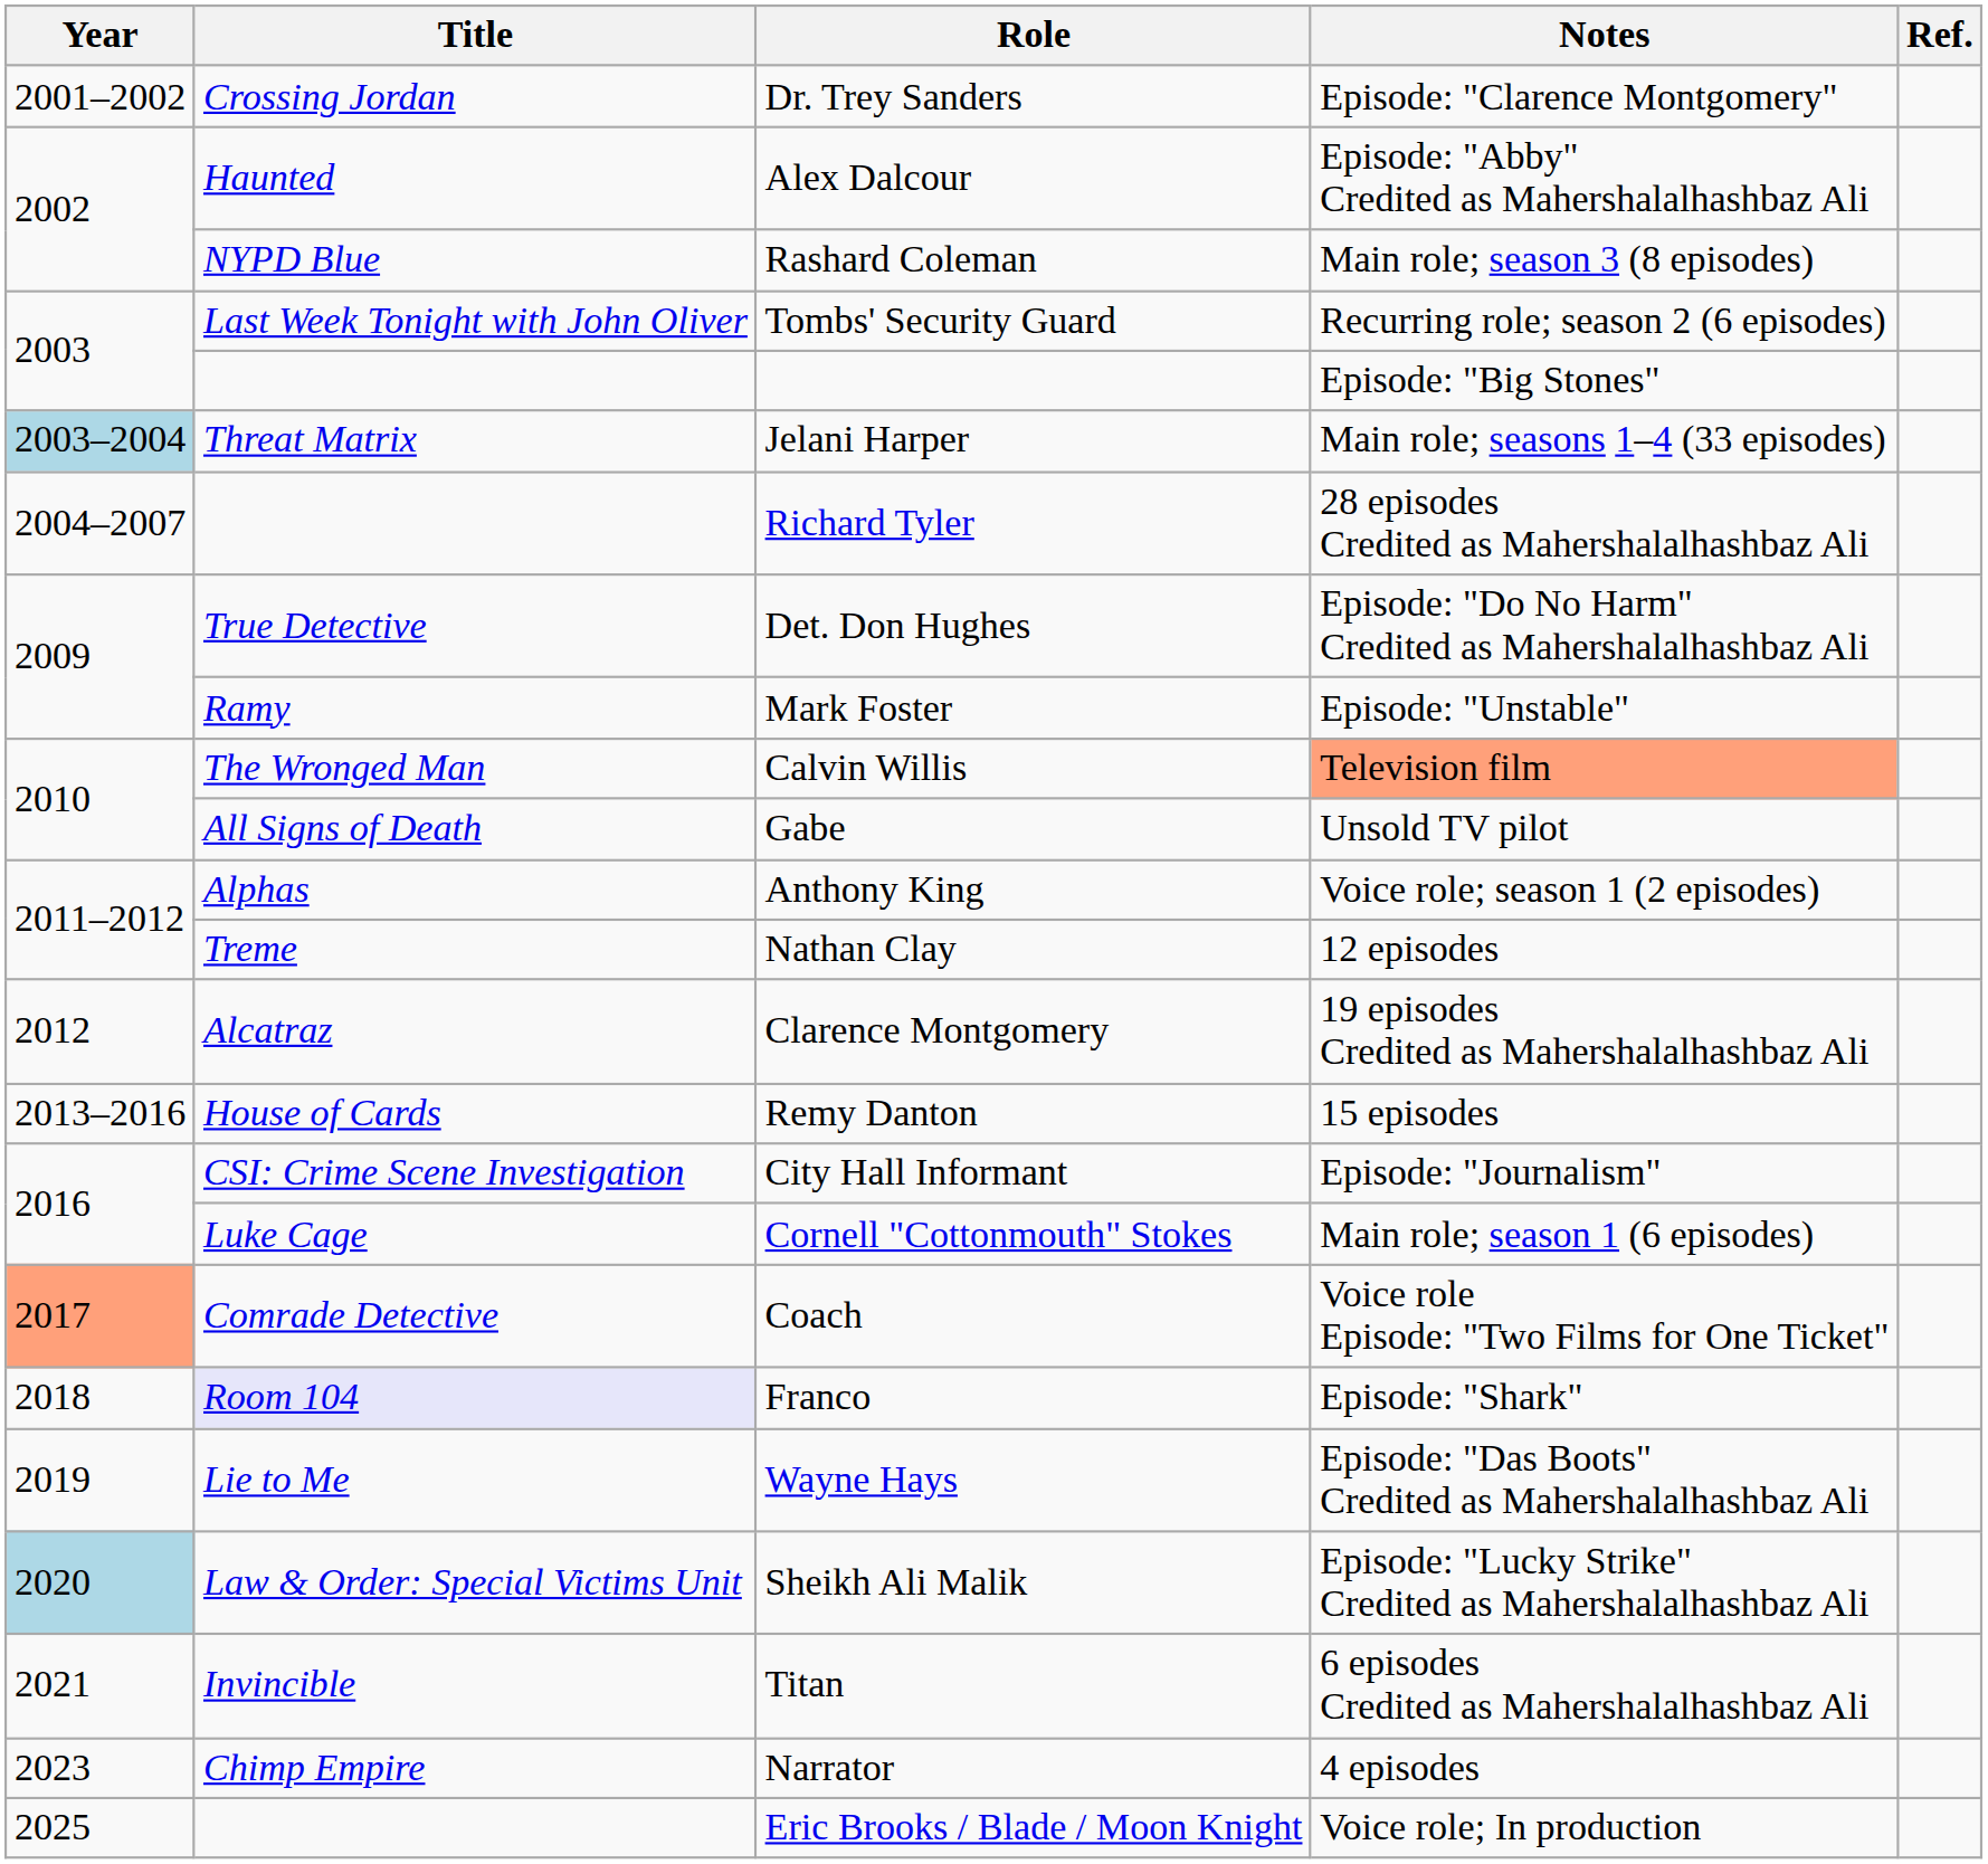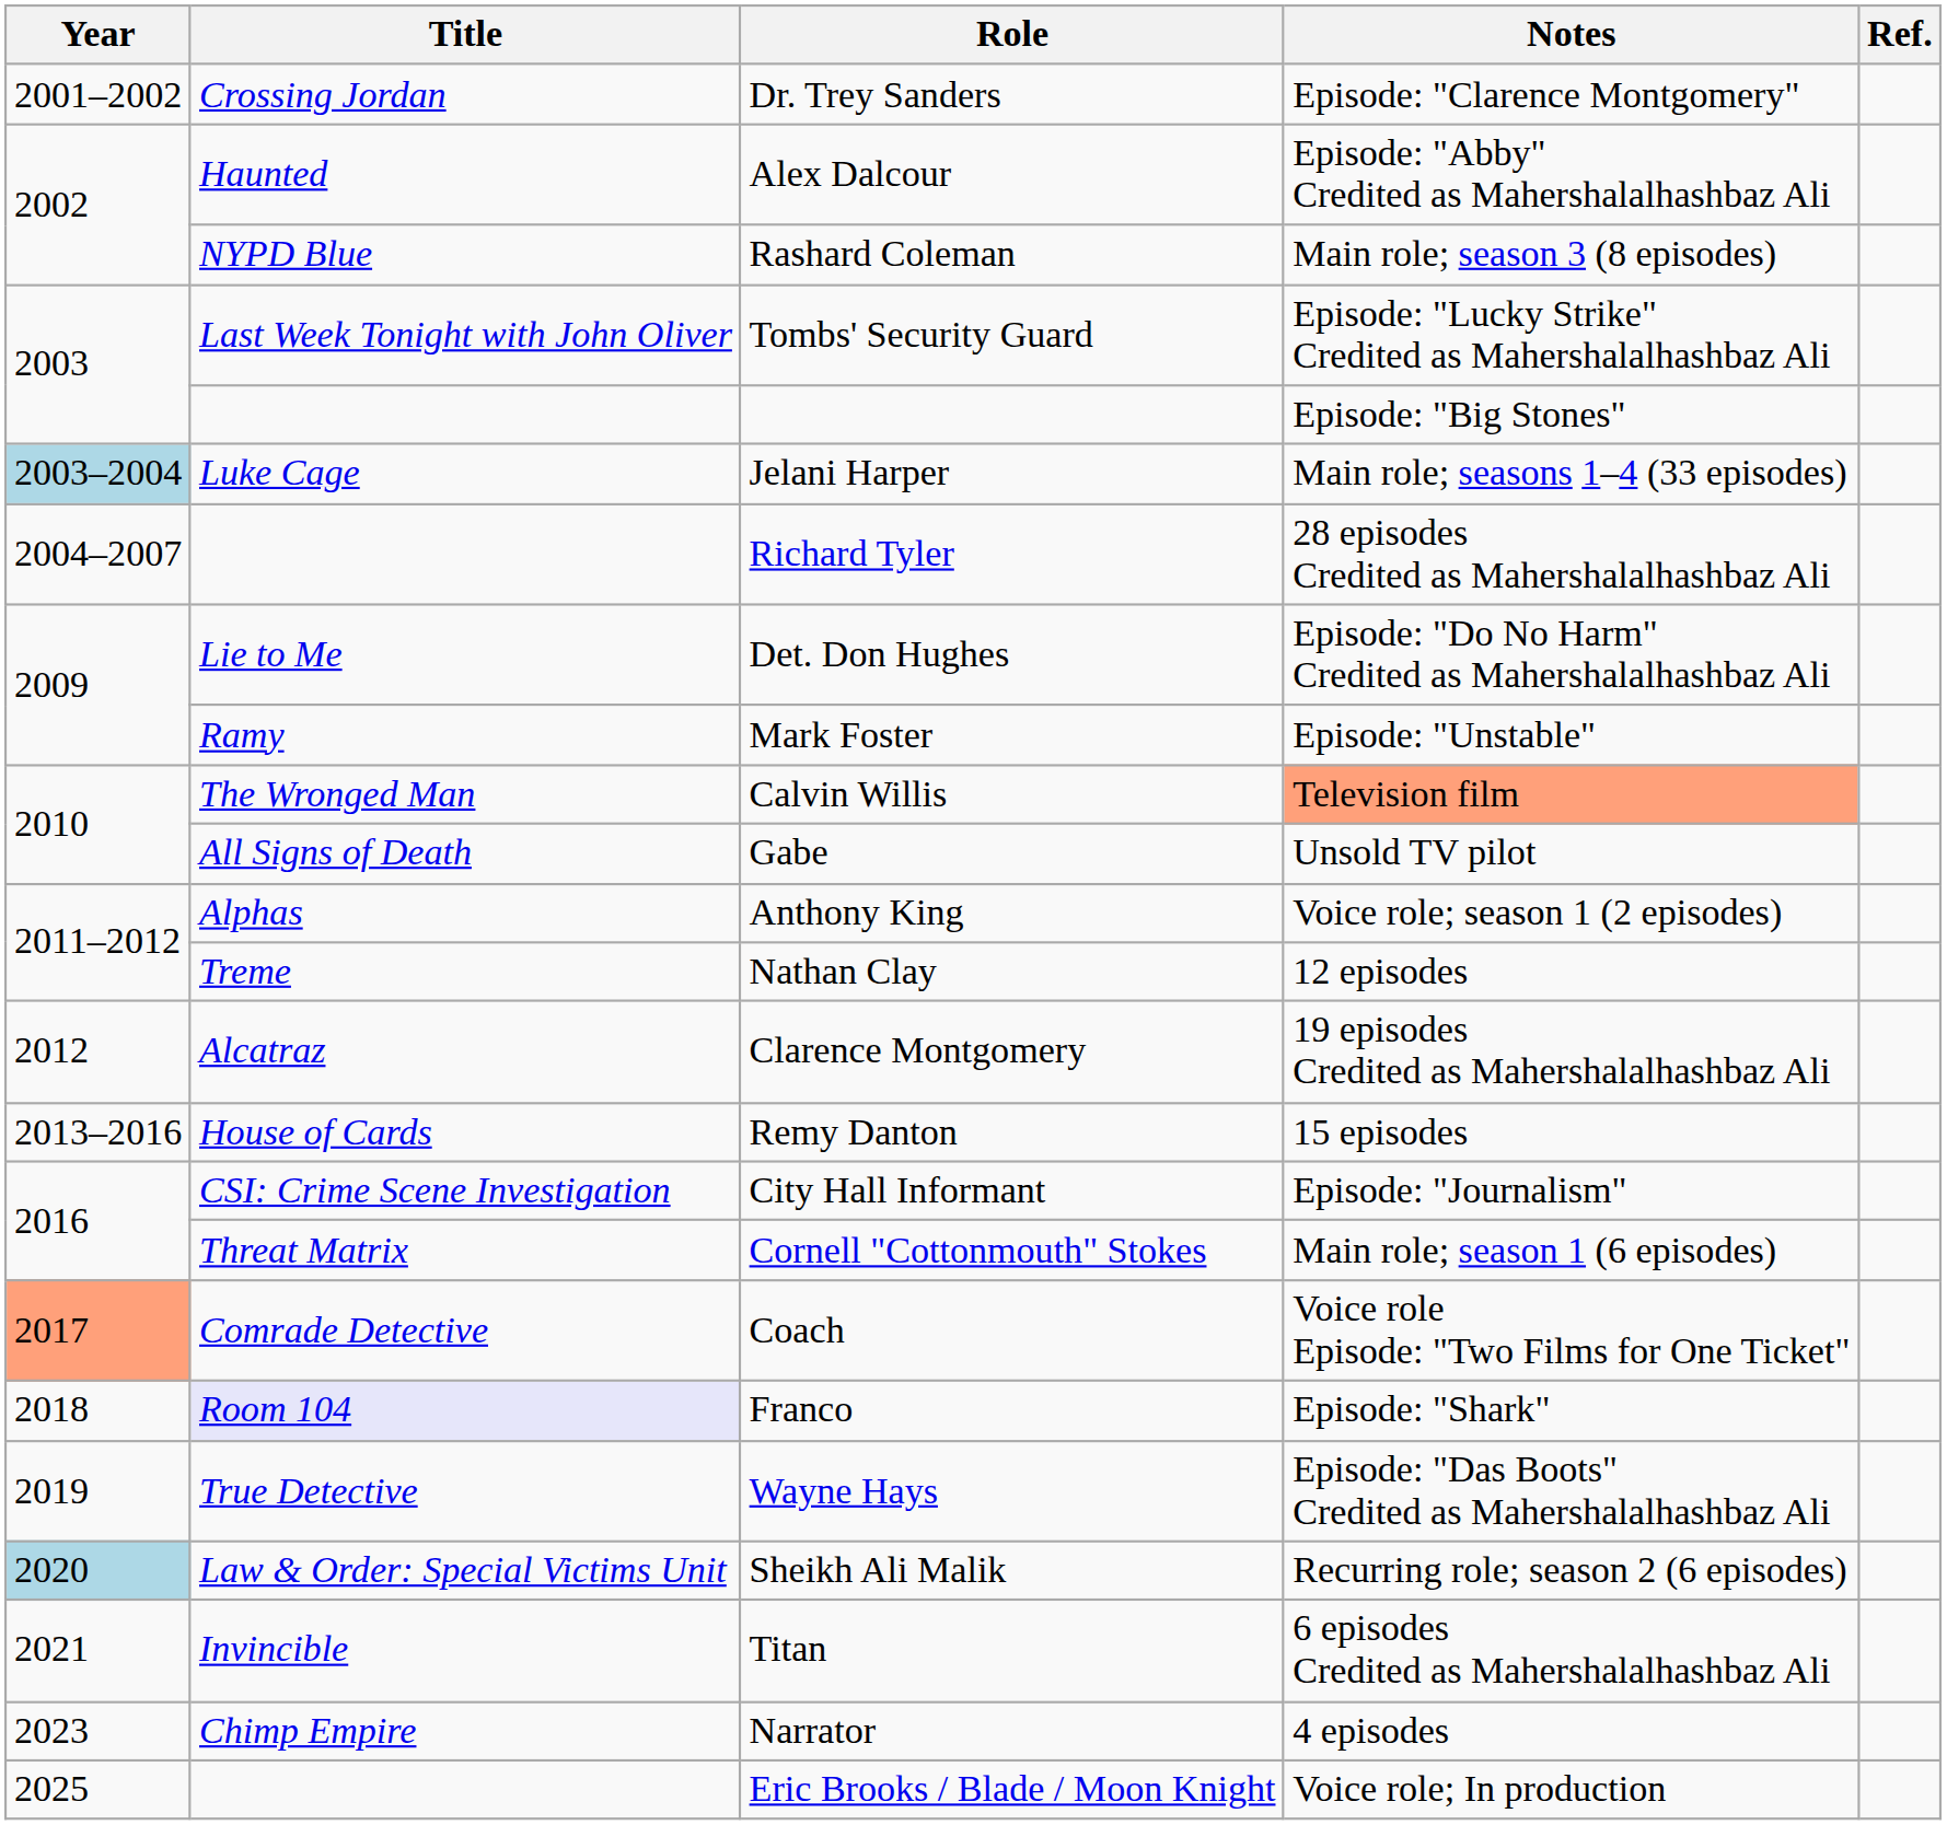Tombs' Security Guard | Notes: Recurring role; season 2 (6 episodes) -> Episode: "Lucky Strike" Credited as Mahershalalhashbaz Ali
Jelani Harper | Title: Threat Matrix -> Luke Cage
Det. Don Hughes | Title: True Detective -> Lie to Me
Cornell "Cottonmouth" Stokes | Title: Luke Cage -> Threat Matrix
Wayne Hays | Title: Lie to Me -> True Detective
Sheikh Ali Malik | Notes: Episode: "Lucky Strike" Credited as Mahershalalhashbaz Ali -> Recurring role; season 2 (6 episodes)
